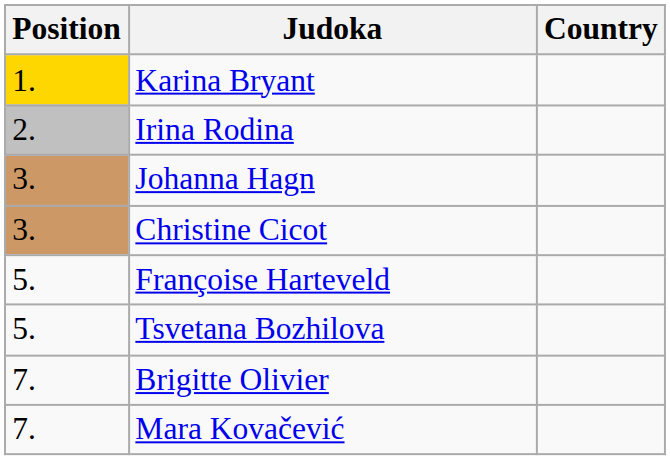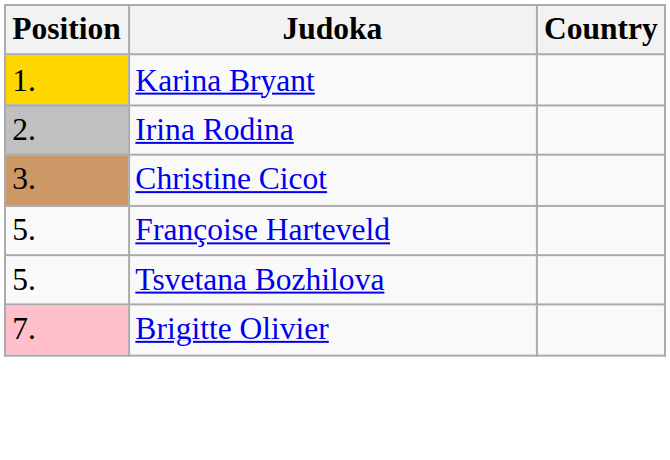- row: 3. | Johanna Hagn
Brigitte Olivier | Position: no background -> pink background
- row: 7. | Mara Kovačević
